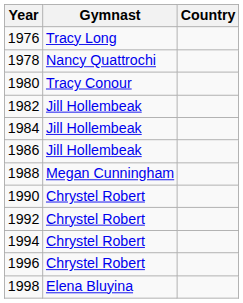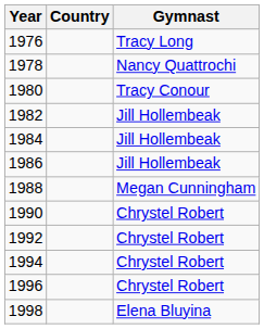columns swapped: Gymnast <-> Country
